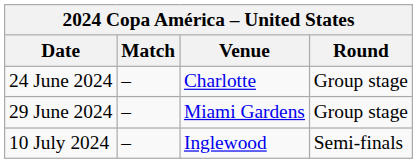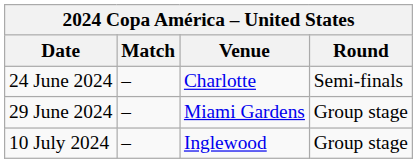24 June 2024 | Round: Group stage -> Semi-finals
10 July 2024 | Round: Semi-finals -> Group stage
